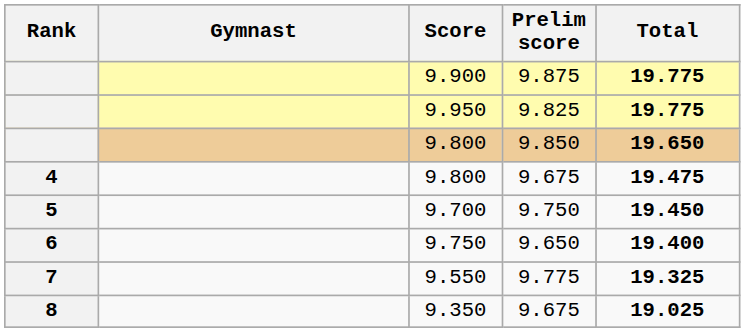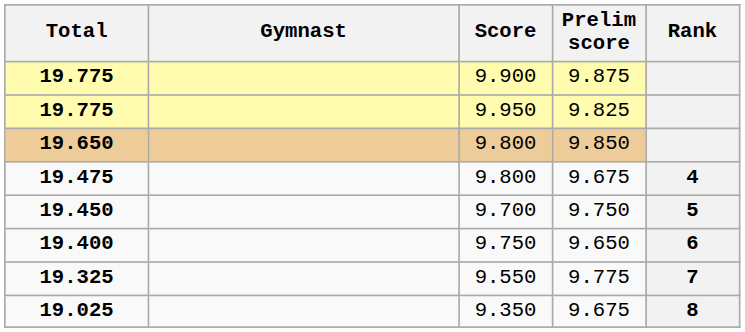columns swapped: Rank <-> Total
